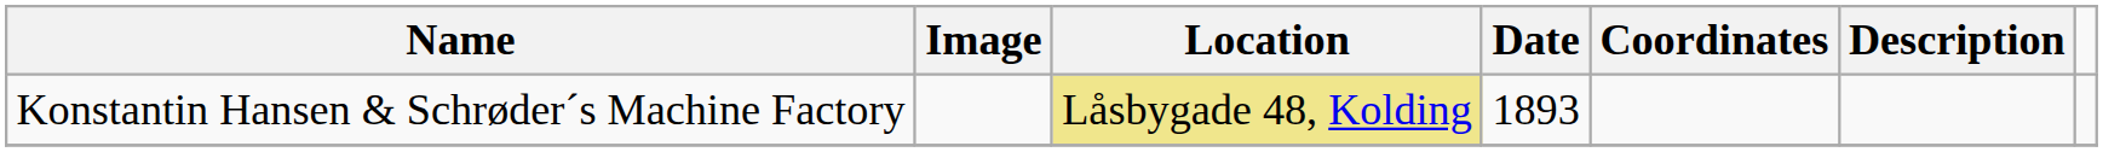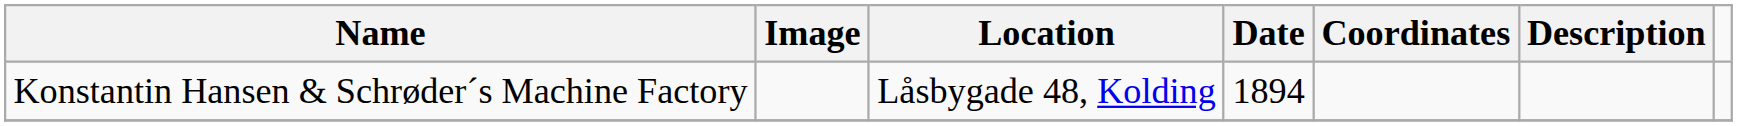Konstantin Hansen & Schrøder´s Machine Factory | Location: khaki background -> no background
Konstantin Hansen & Schrøder´s Machine Factory | Date: 1893 -> 1894
